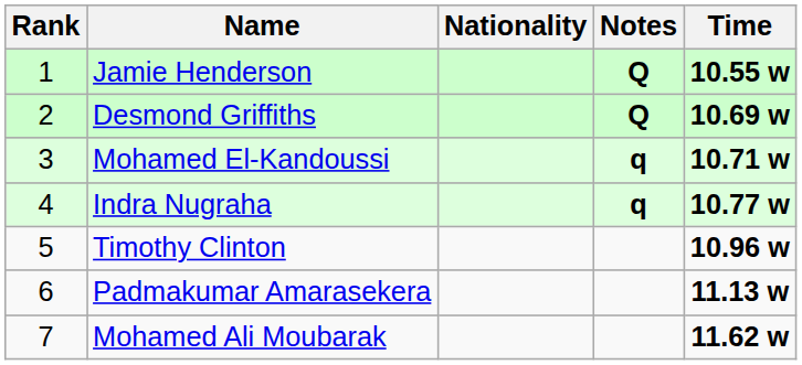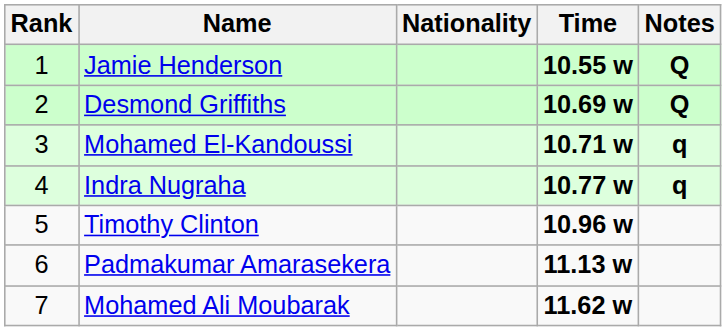columns swapped: Time <-> Notes
